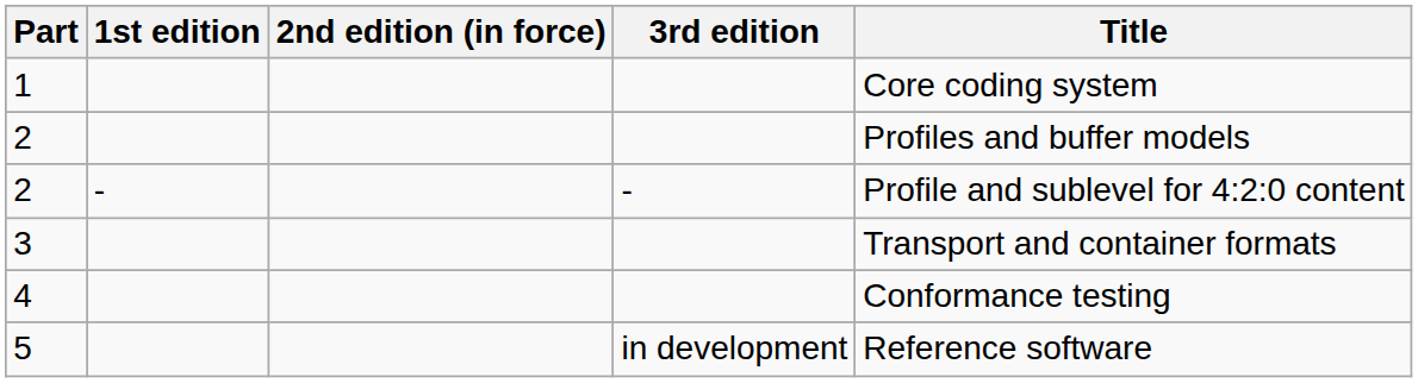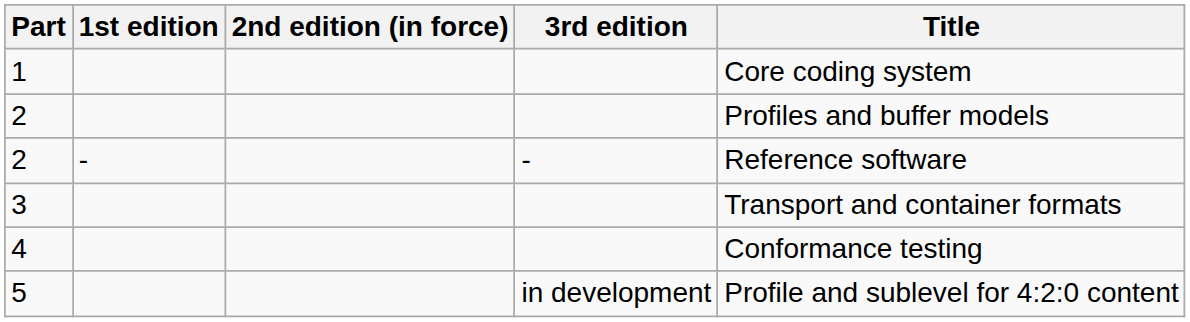2 / - | Title: Profile and sublevel for 4:2:0 content -> Reference software
5 | Title: Reference software -> Profile and sublevel for 4:2:0 content
